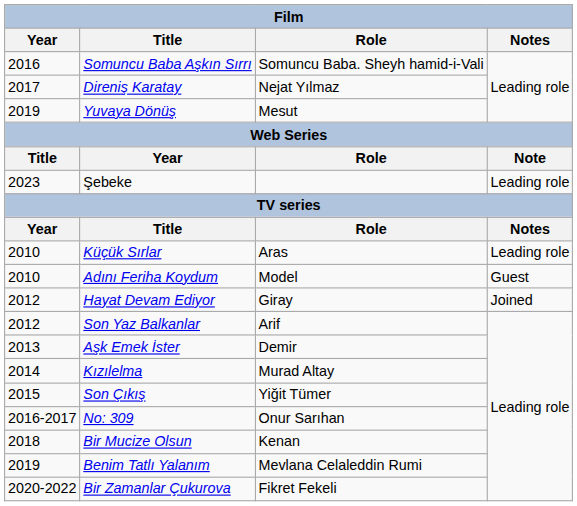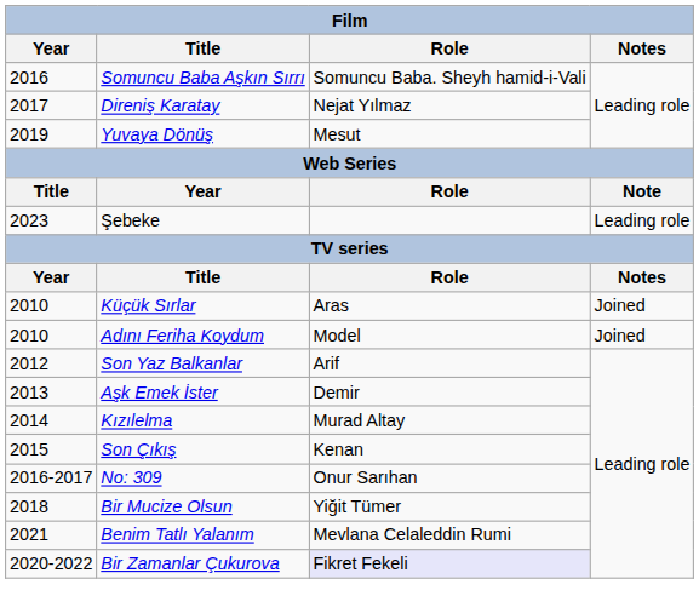Küçük Sırlar | Notes: Leading role -> Joined
Adını Feriha Koydum | Notes: Guest -> Joined
- row: 2012 | Hayat Devam Ediyor | Giray | Joined
Son Çıkış | Role: Yiğit Tümer -> Kenan
Bir Mucize Olsun | Role: Kenan -> Yiğit Tümer
Benim Tatlı Yalanım | Year: 2019 -> 2021
Bir Zamanlar Çukurova | Role: no background -> lavender background
